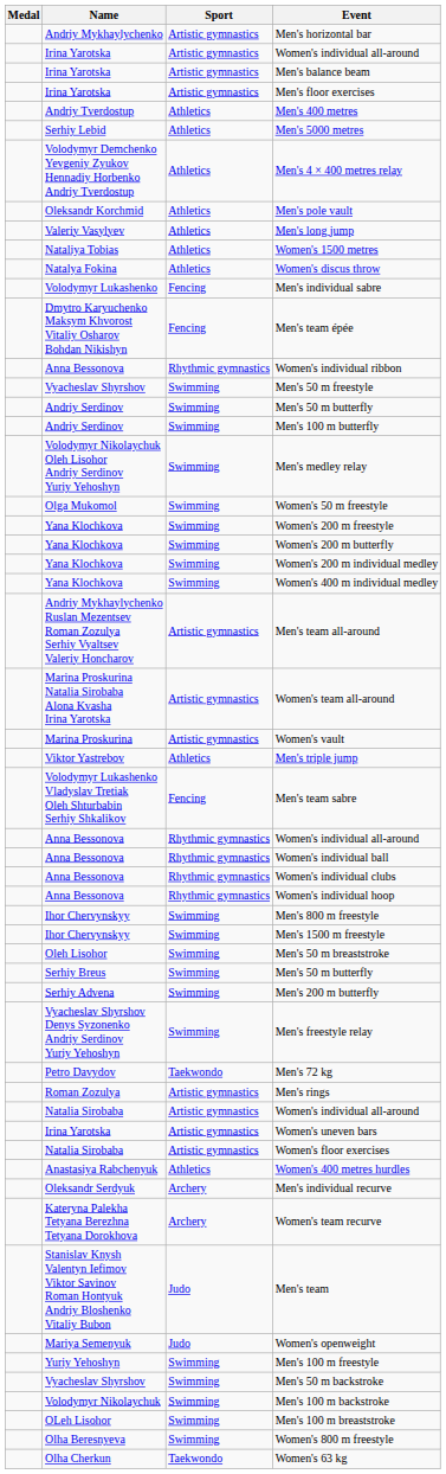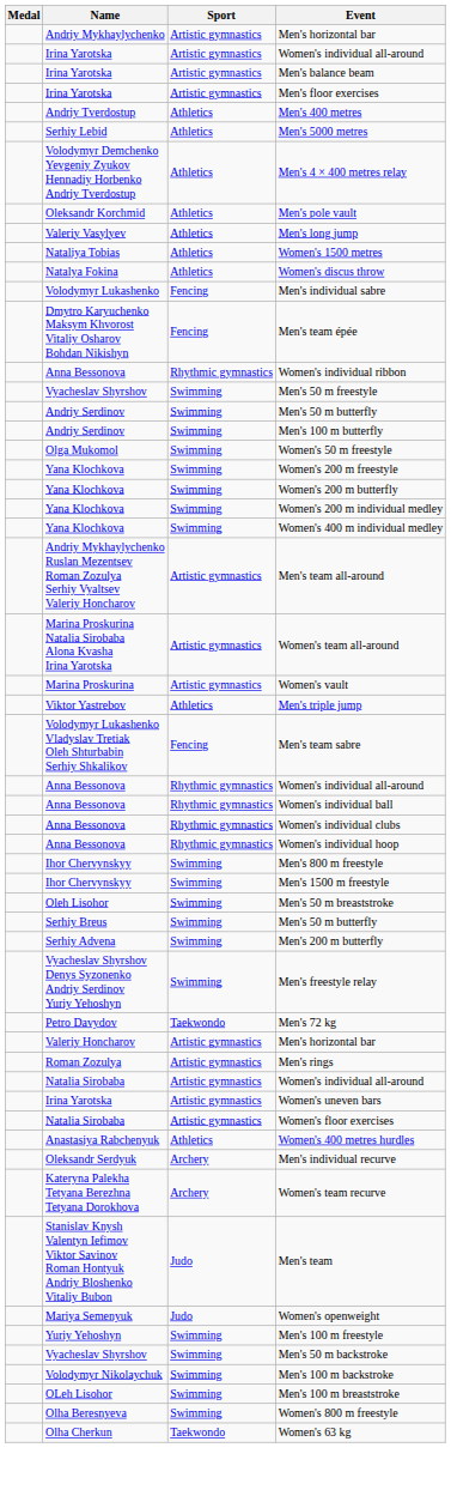- row: Volodymyr Nikolaychuk Oleh Lisohor Andriy Serdinov Yuriy Yehoshyn | Swimming | Men's medley relay
+ row: Valeriy Honcharov | Artistic gymnastics | Men's horizontal bar
